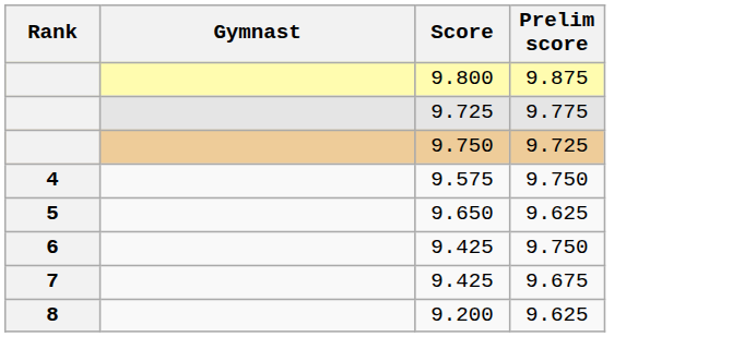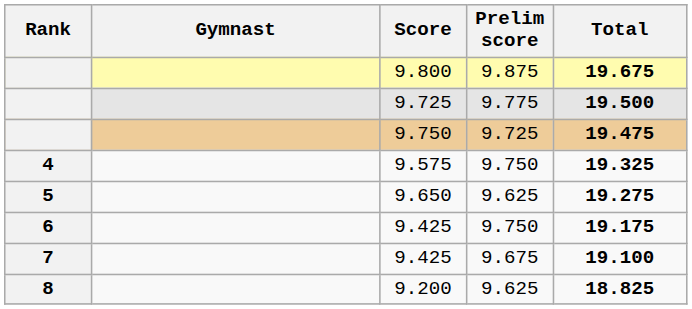+ column: Total | 19.675 | 19.500 | 19.475 | 19.325 | 19.275 | 19.175 | 19.100 | 18.825
